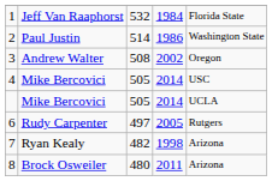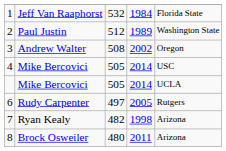2 | column 3: 514 -> 512
2 | column 4: 1986 -> 1989
